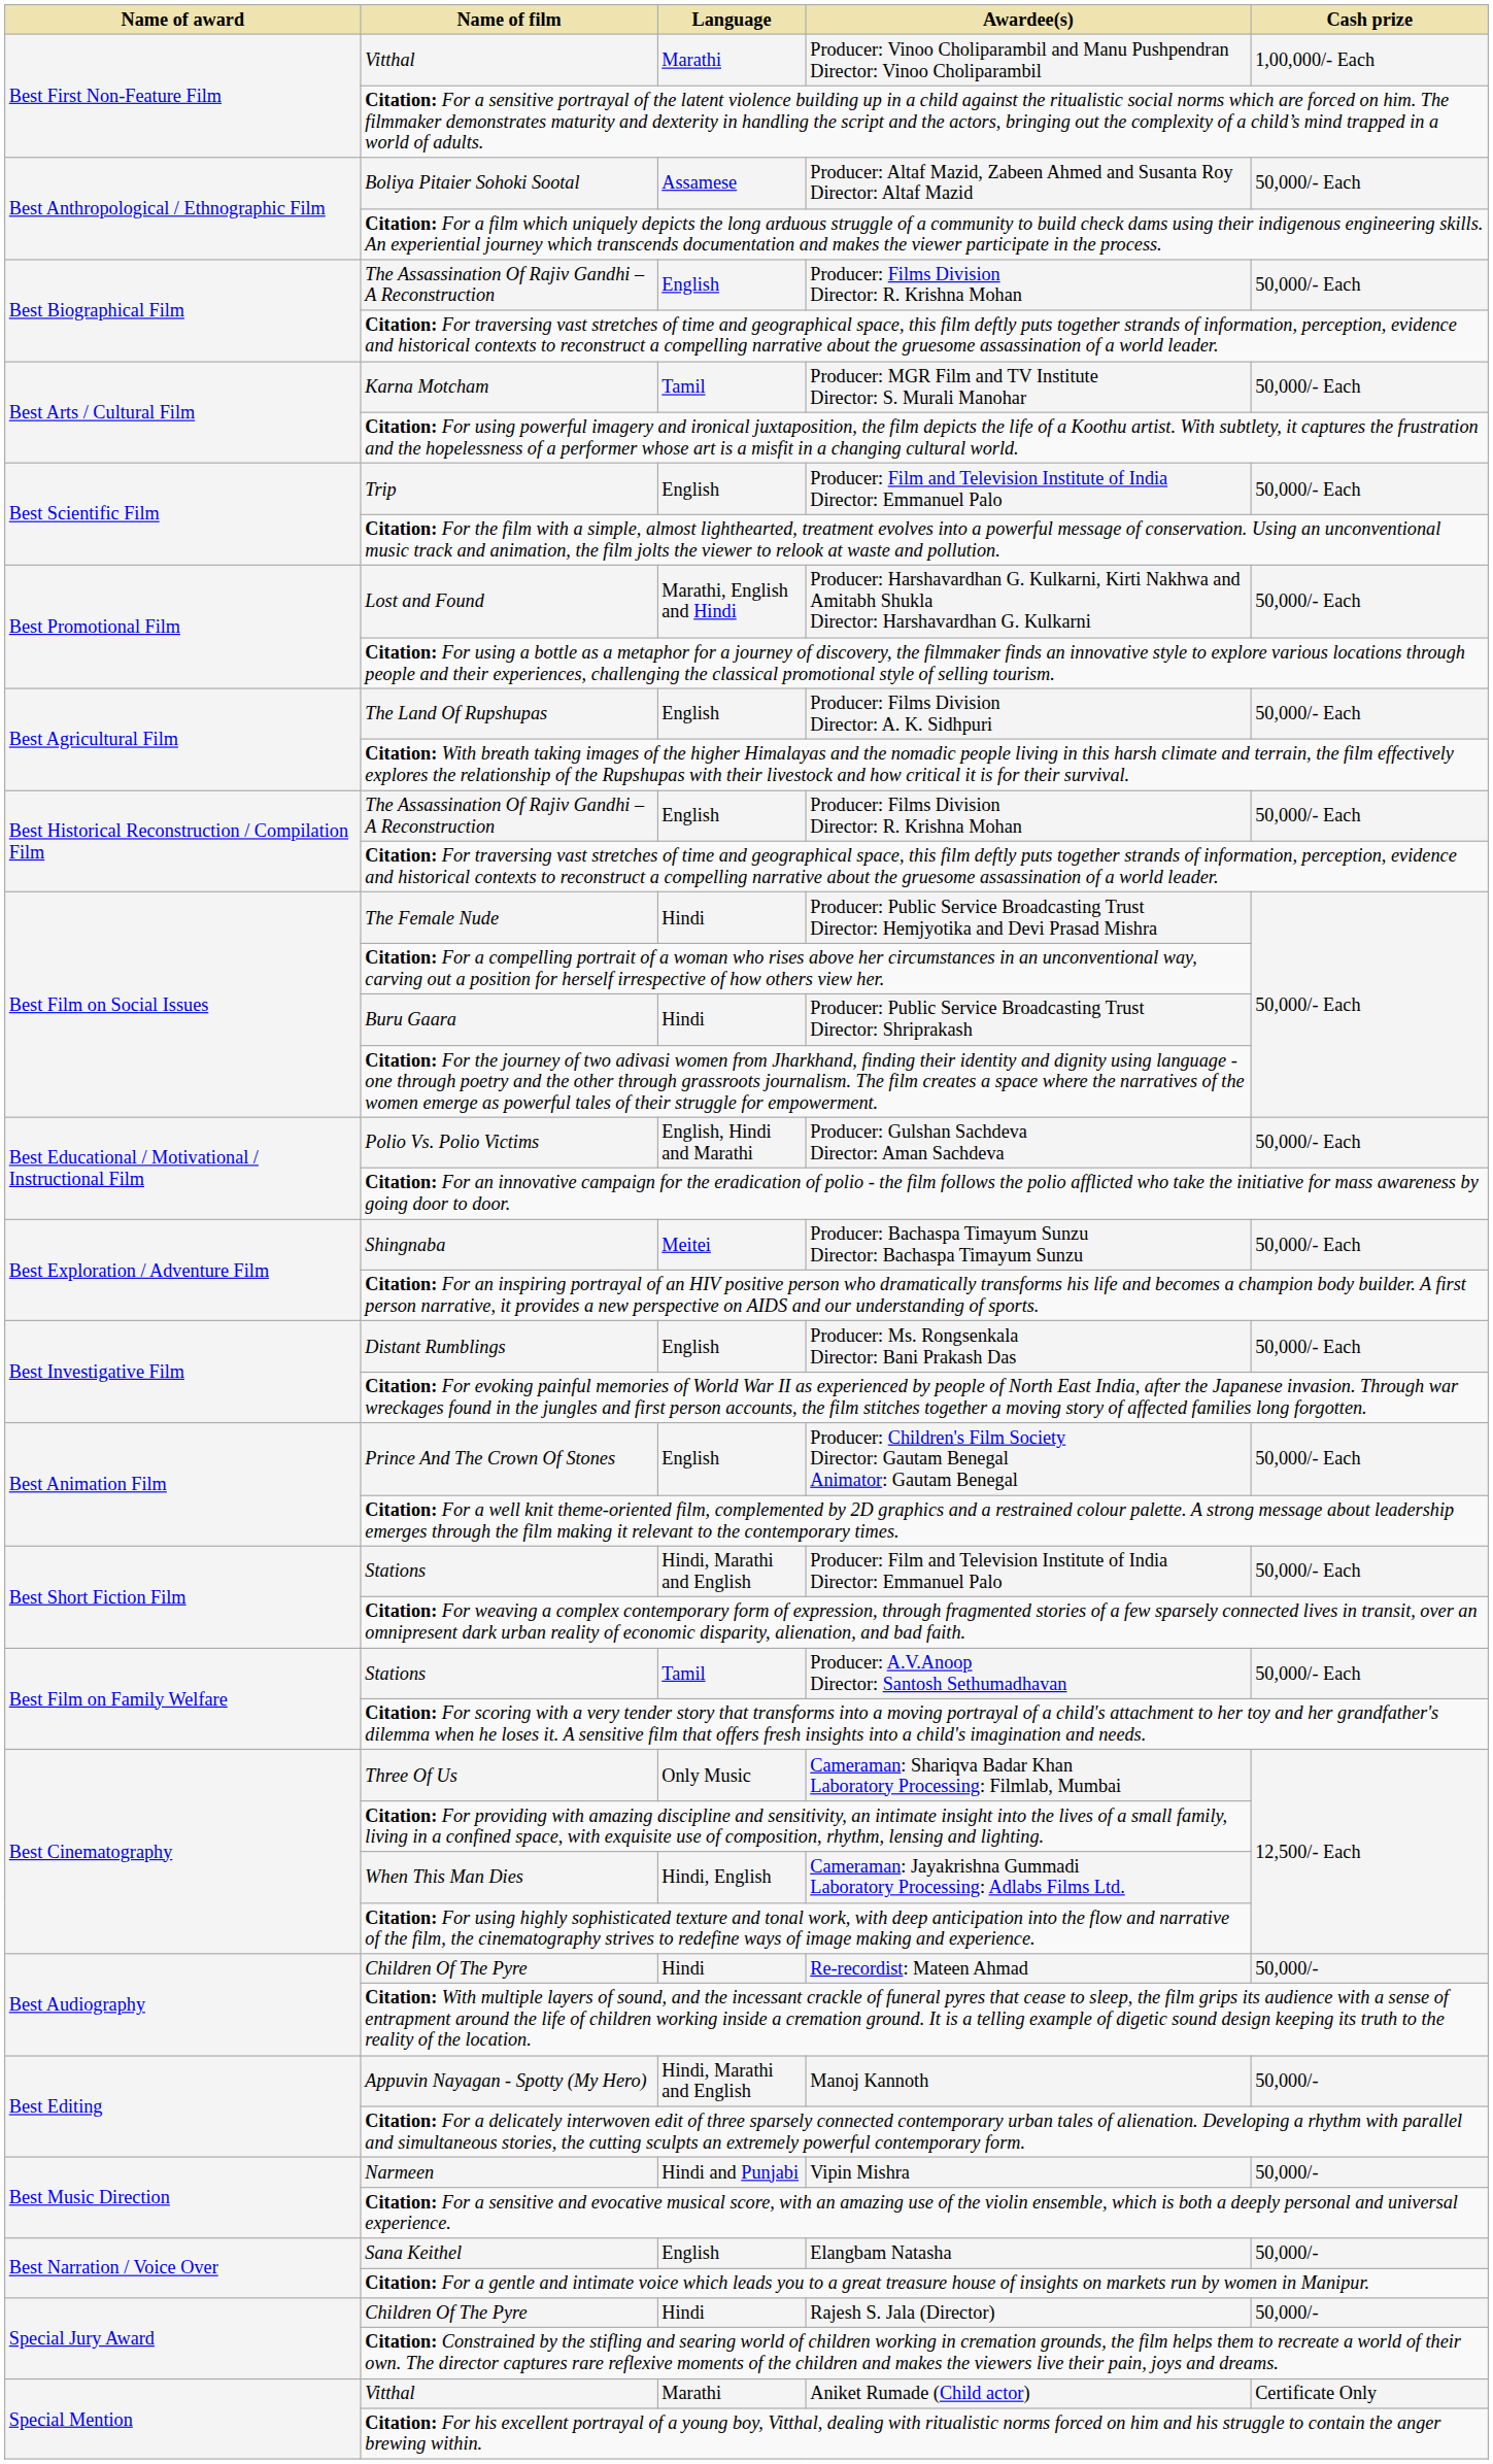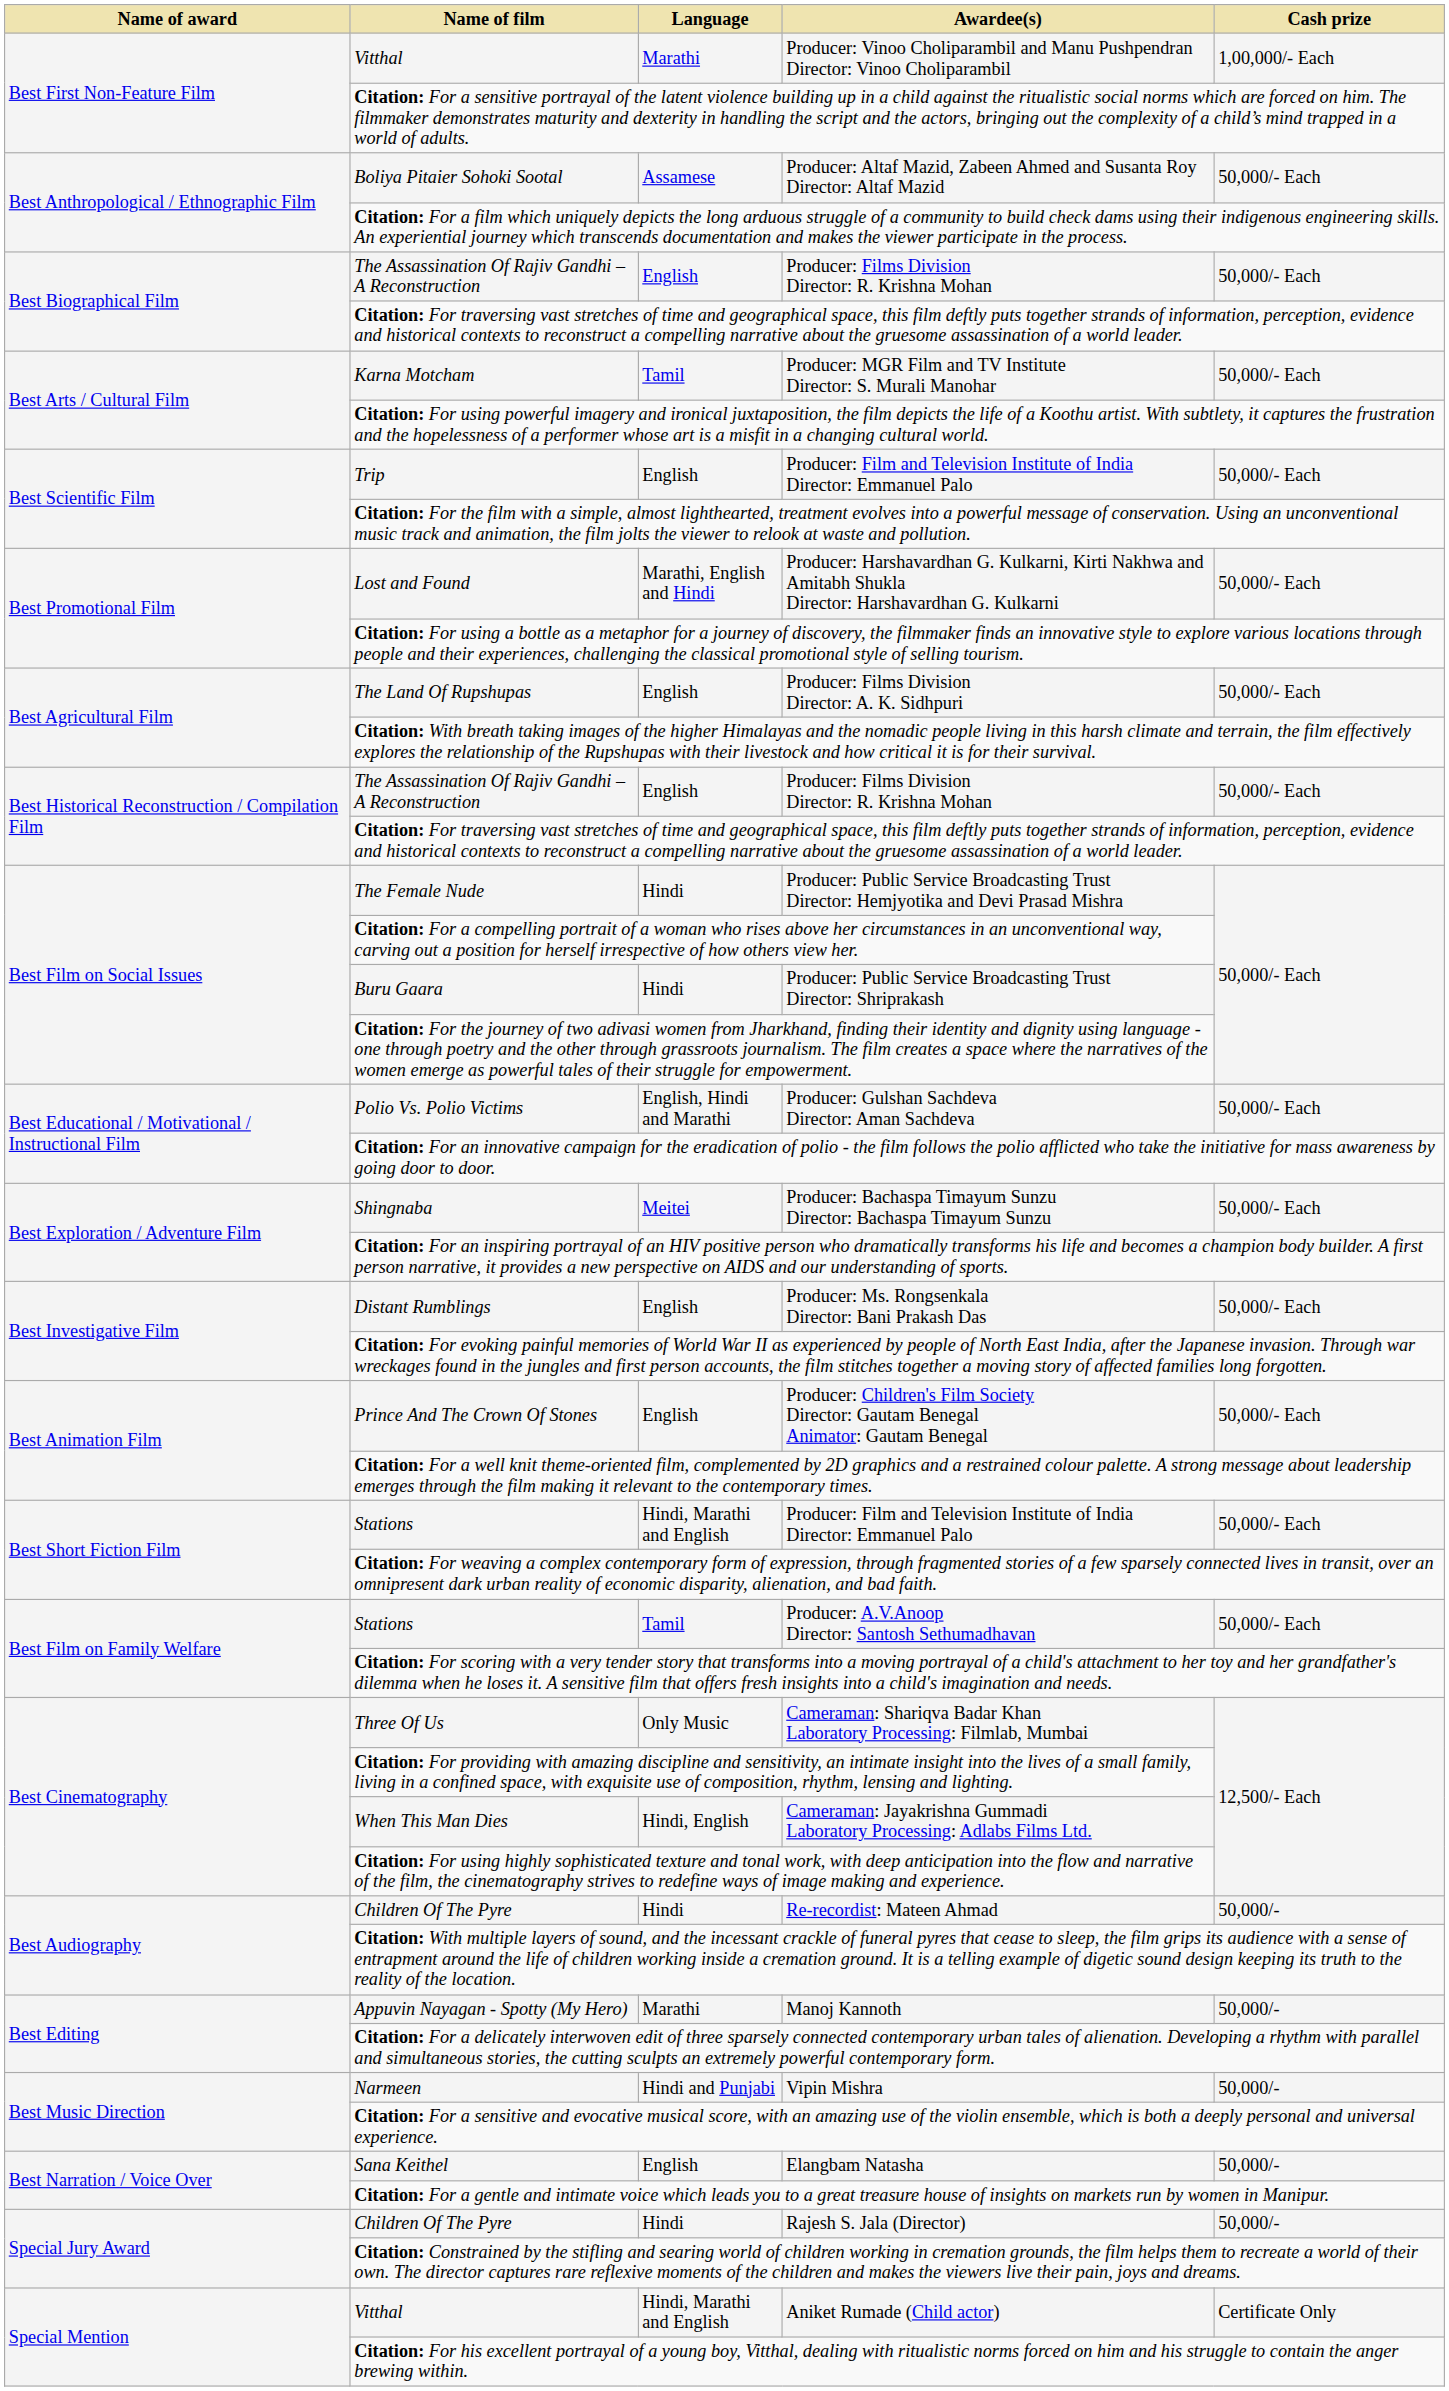Manoj Kannoth | Language: Hindi, Marathi and English -> Marathi
Aniket Rumade (Child actor) | Language: Marathi -> Hindi, Marathi and English
